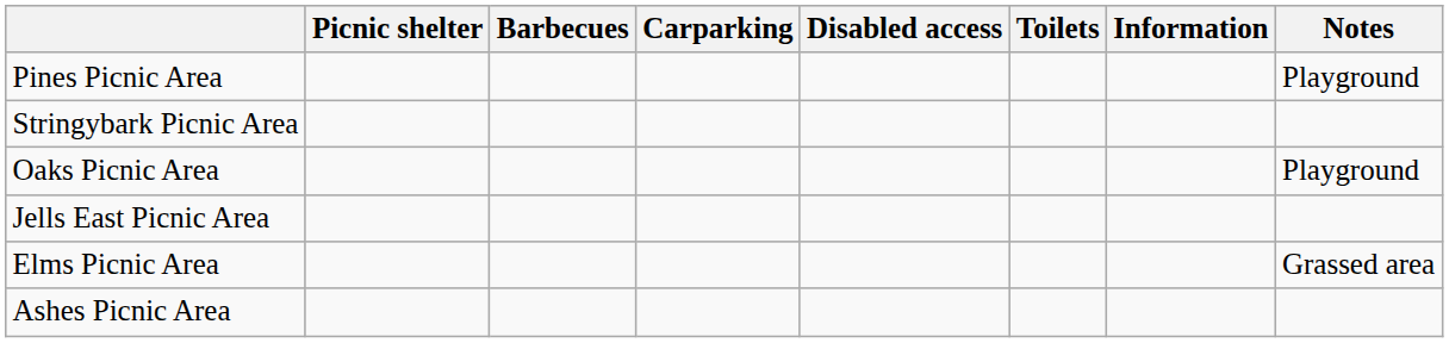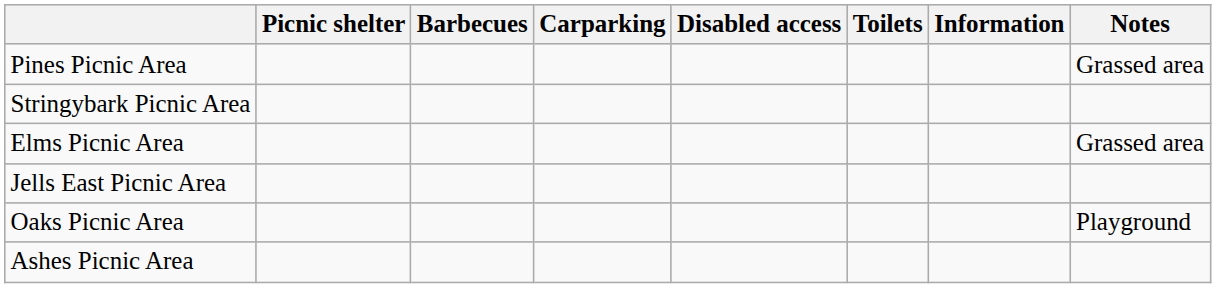Pines Picnic Area | Notes: Playground -> Grassed area
rows swapped: Elms Picnic Area <-> Oaks Picnic Area
